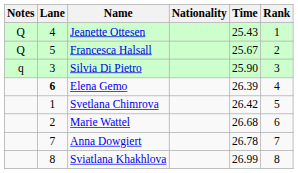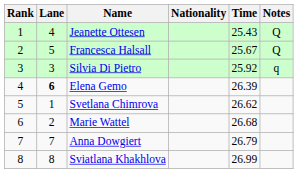columns swapped: Rank <-> Notes
Silvia Di Pietro | Time: 25.90 -> 25.92
Svetlana Chimrova | Time: 26.42 -> 26.62
Anna Dowgiert | Time: 26.78 -> 26.79
